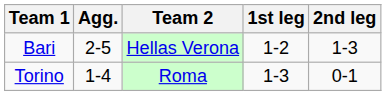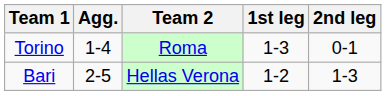rows swapped: Bari <-> Torino
